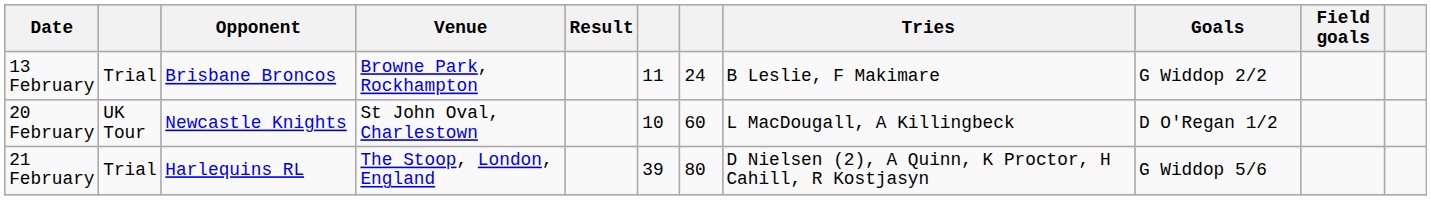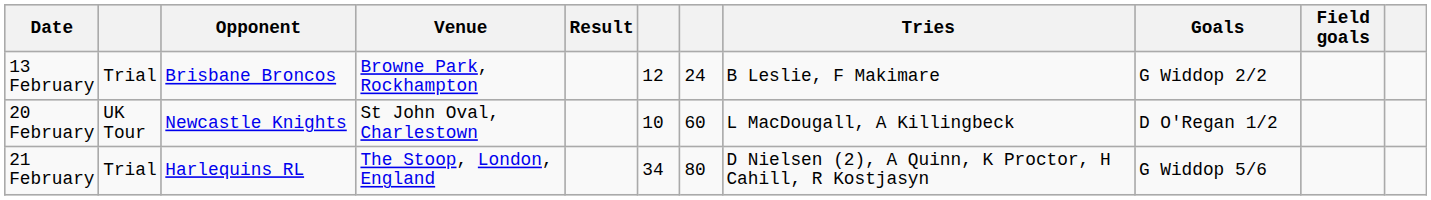13 February | column 6: 11 -> 12
21 February | column 6: 39 -> 34
